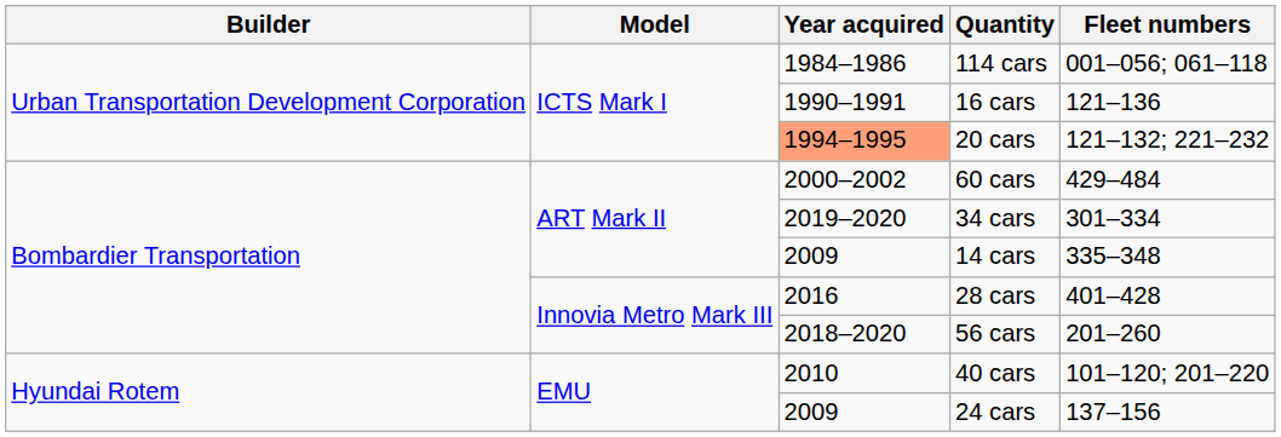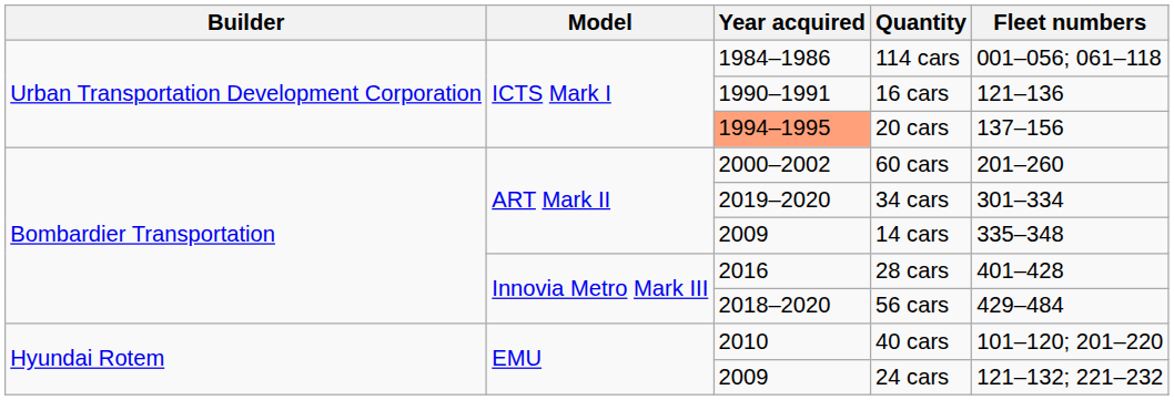20 cars | Fleet numbers: 121–132; 221–232 -> 137–156
60 cars | Fleet numbers: 429–484 -> 201–260
56 cars | Fleet numbers: 201–260 -> 429–484
24 cars | Fleet numbers: 137–156 -> 121–132; 221–232
